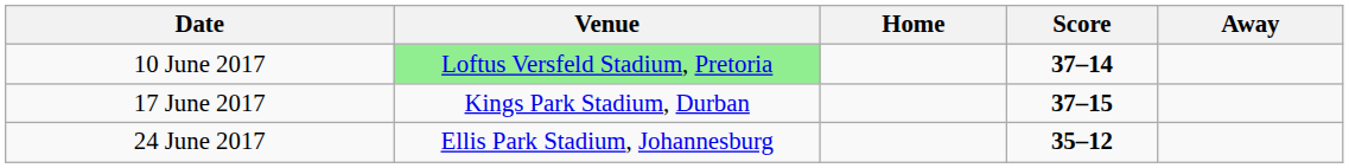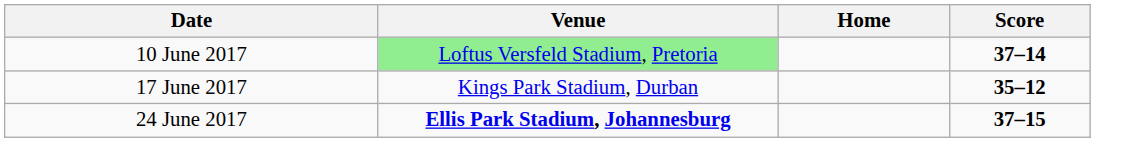- column: Away
17 June 2017 | Score: 37–15 -> 35–12
24 June 2017 | Venue: normal -> bold
24 June 2017 | Score: 35–12 -> 37–15
